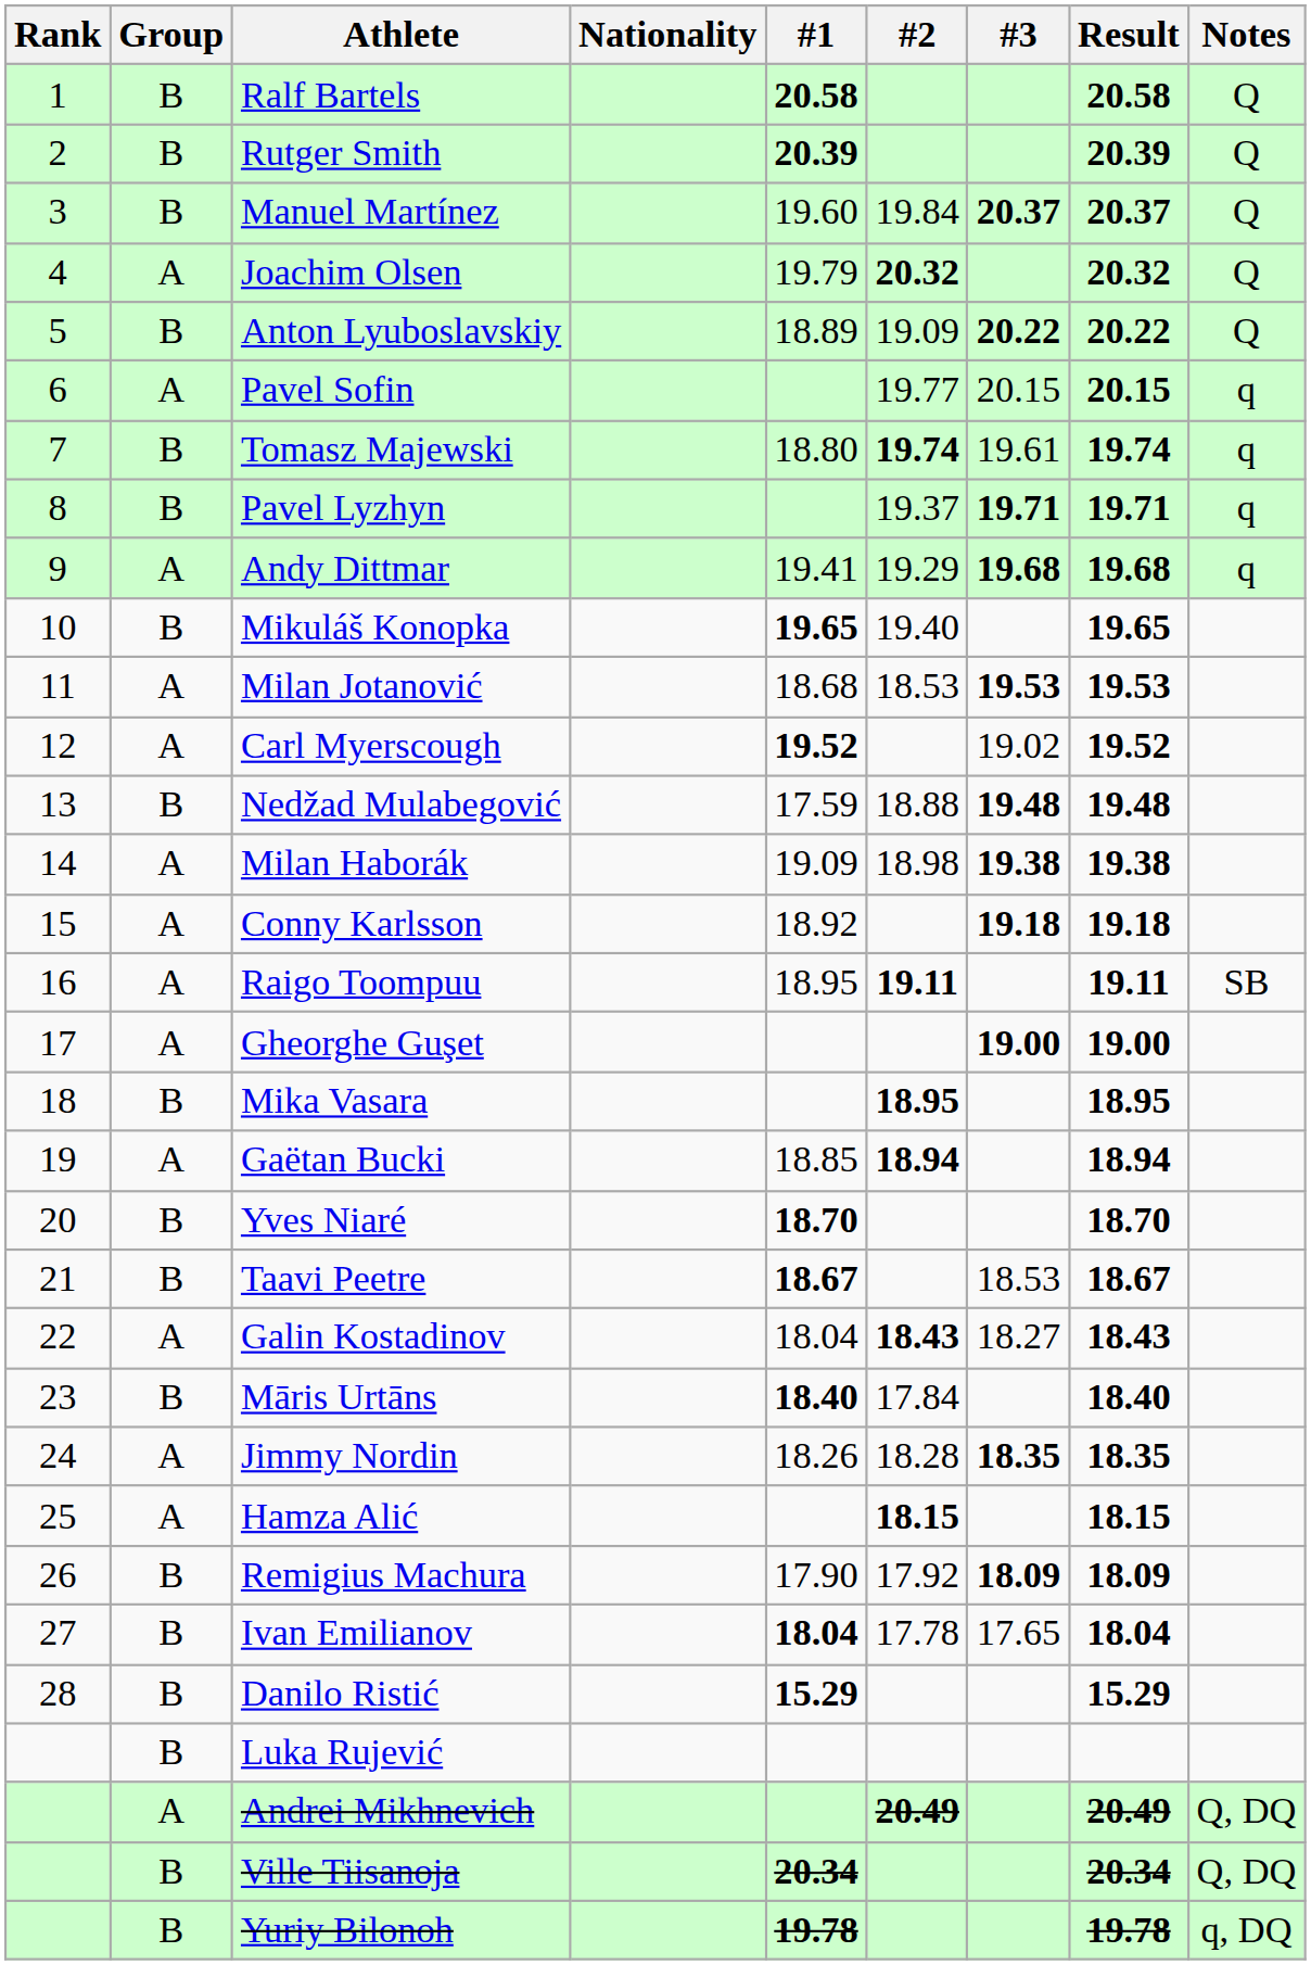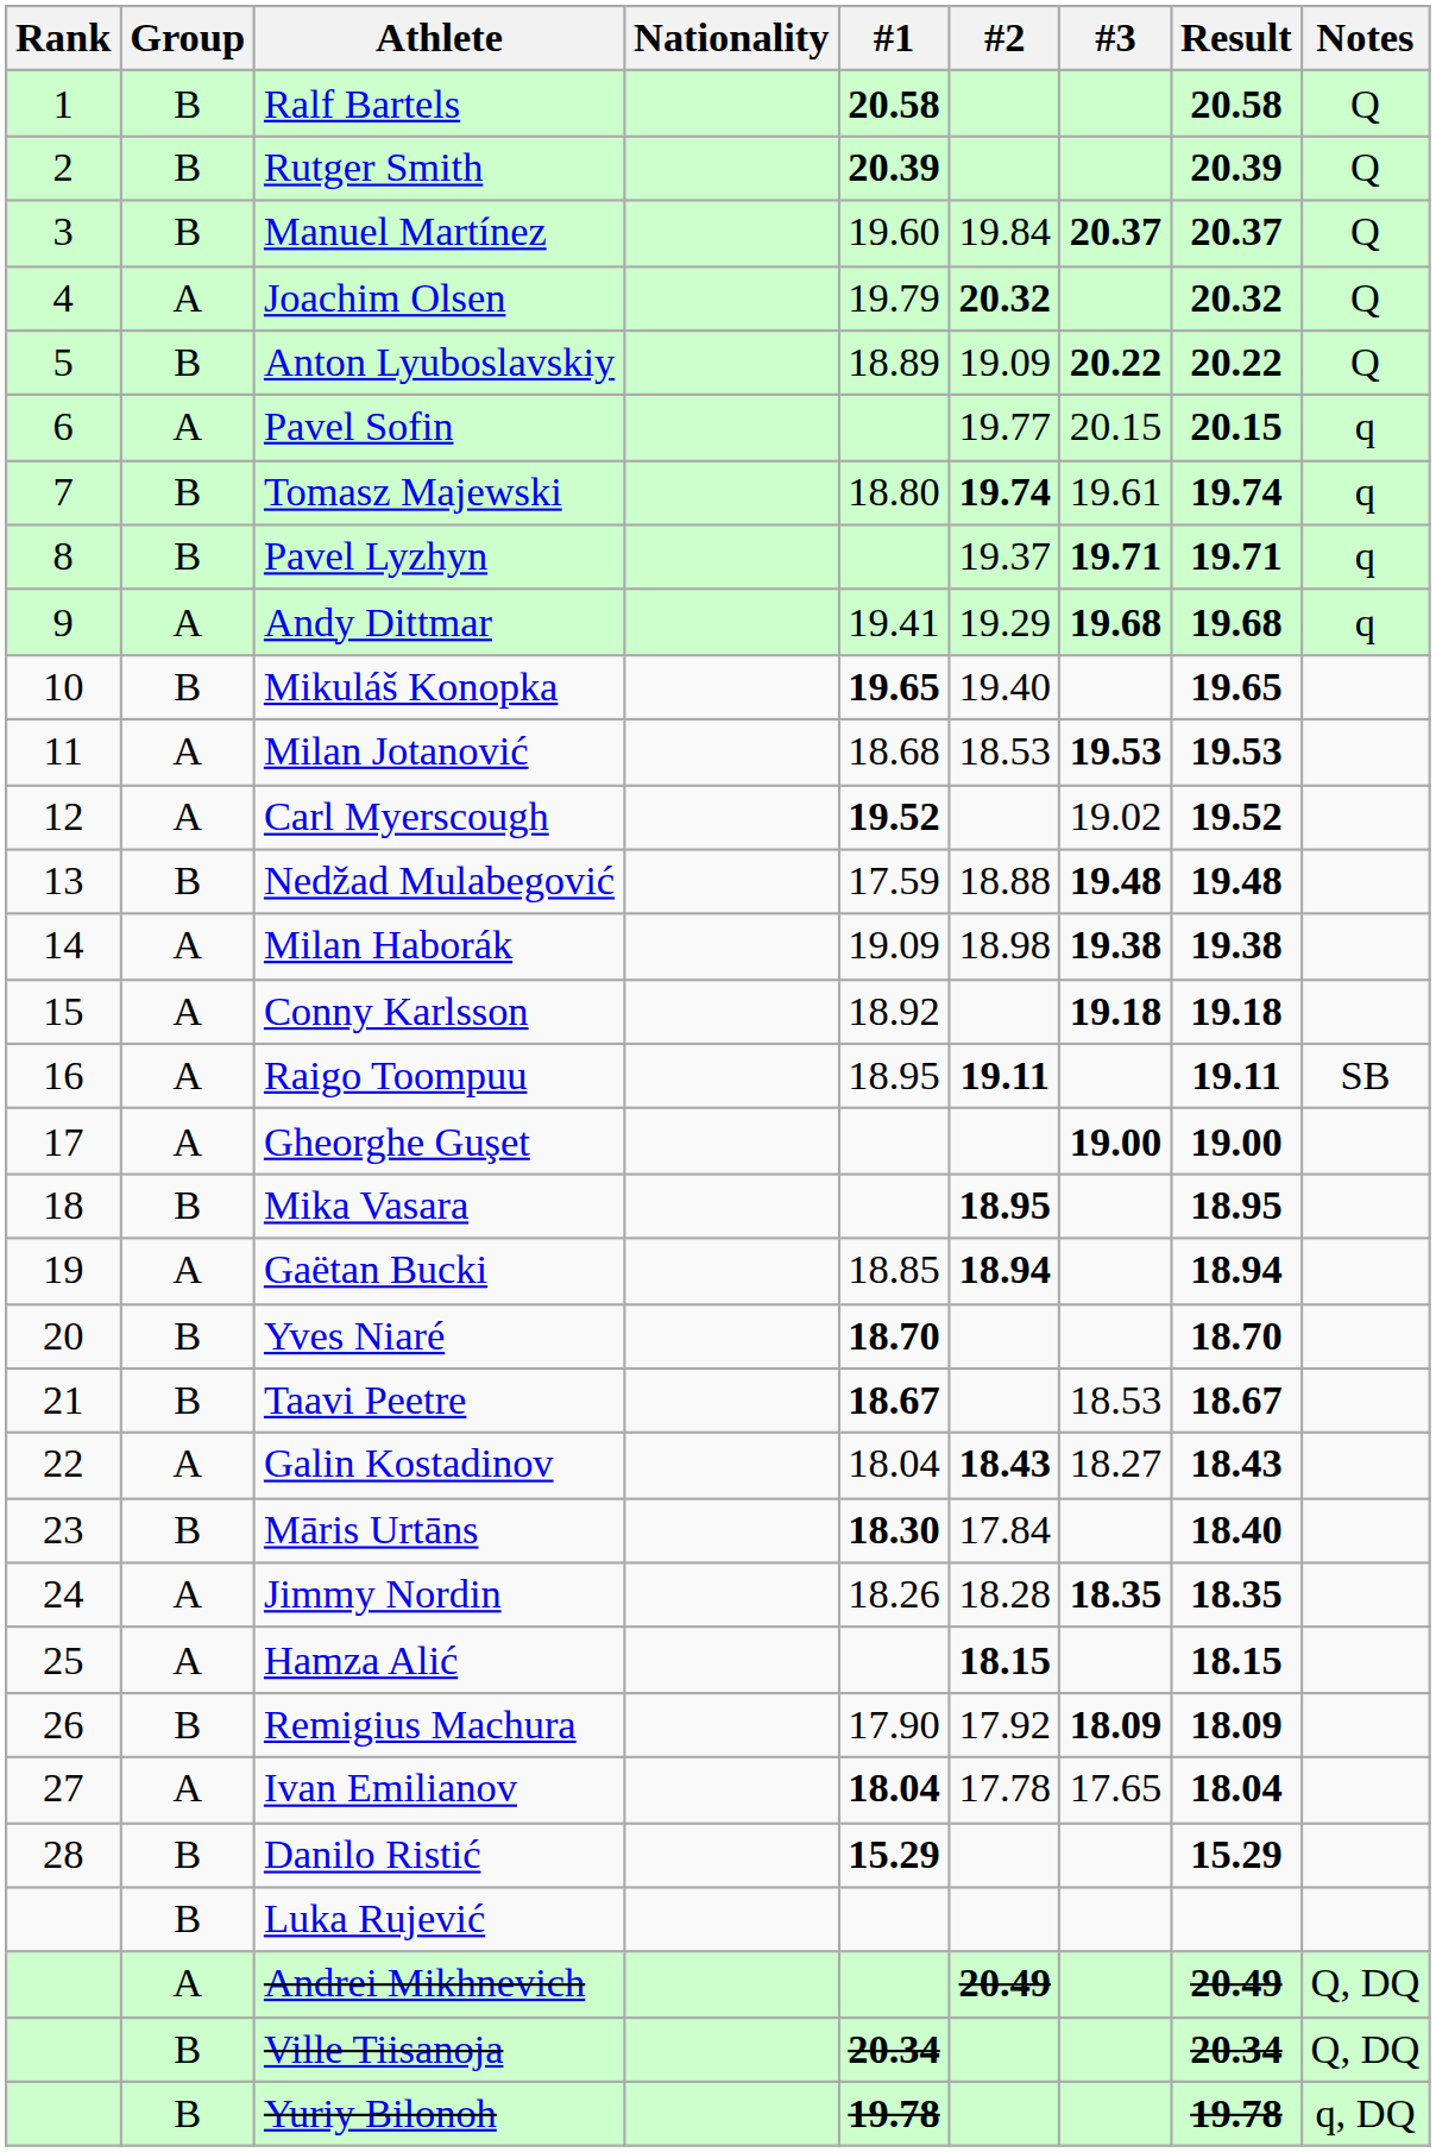Māris Urtāns | #1: 18.40 -> 18.30
Ivan Emilianov | Group: B -> A
